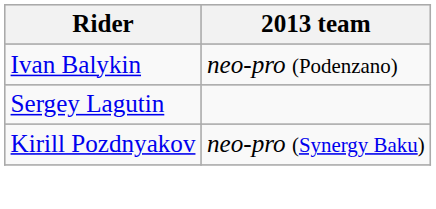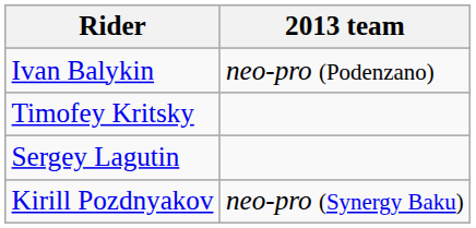+ row: Timofey Kritsky
